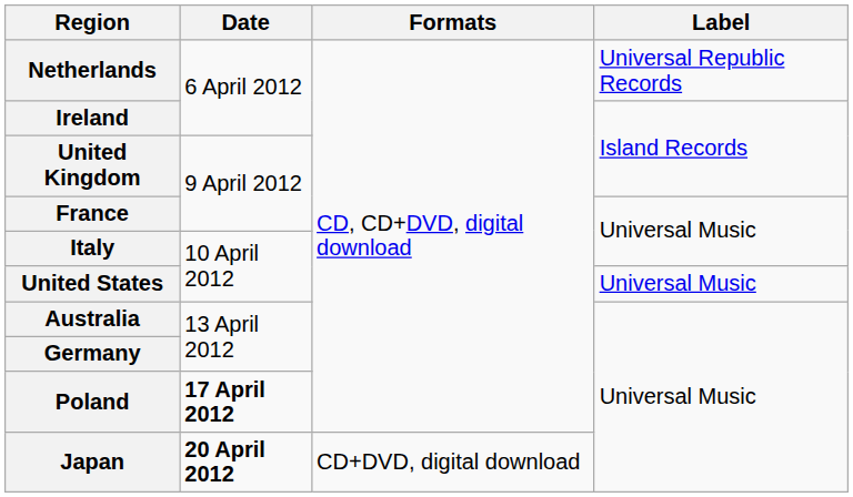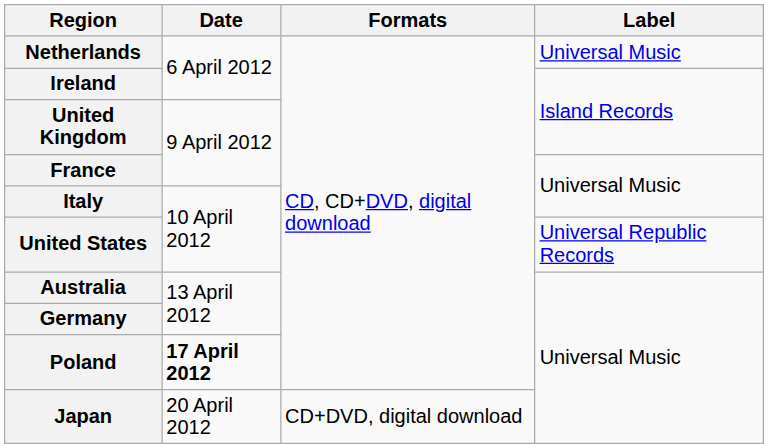Netherlands | Label: Universal Republic Records -> Universal Music
United States | Label: Universal Music -> Universal Republic Records
Japan | Date: bold -> normal
